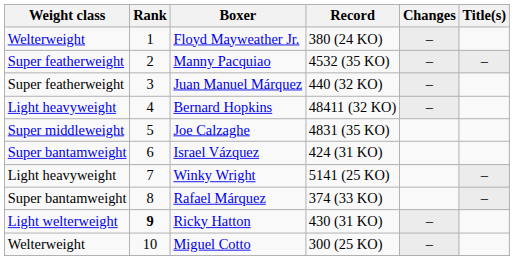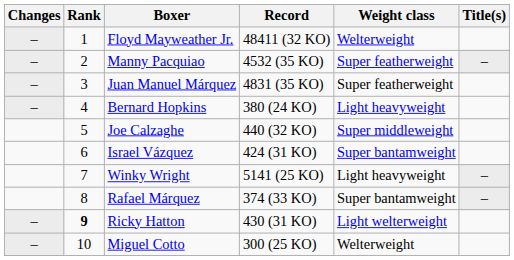columns swapped: Changes <-> Weight class
Floyd Mayweather Jr. | Record: 380 (24 KO) -> 48411 (32 KO)
Juan Manuel Márquez | Record: 440 (32 KO) -> 4831 (35 KO)
Bernard Hopkins | Record: 48411 (32 KO) -> 380 (24 KO)
Joe Calzaghe | Record: 4831 (35 KO) -> 440 (32 KO)
